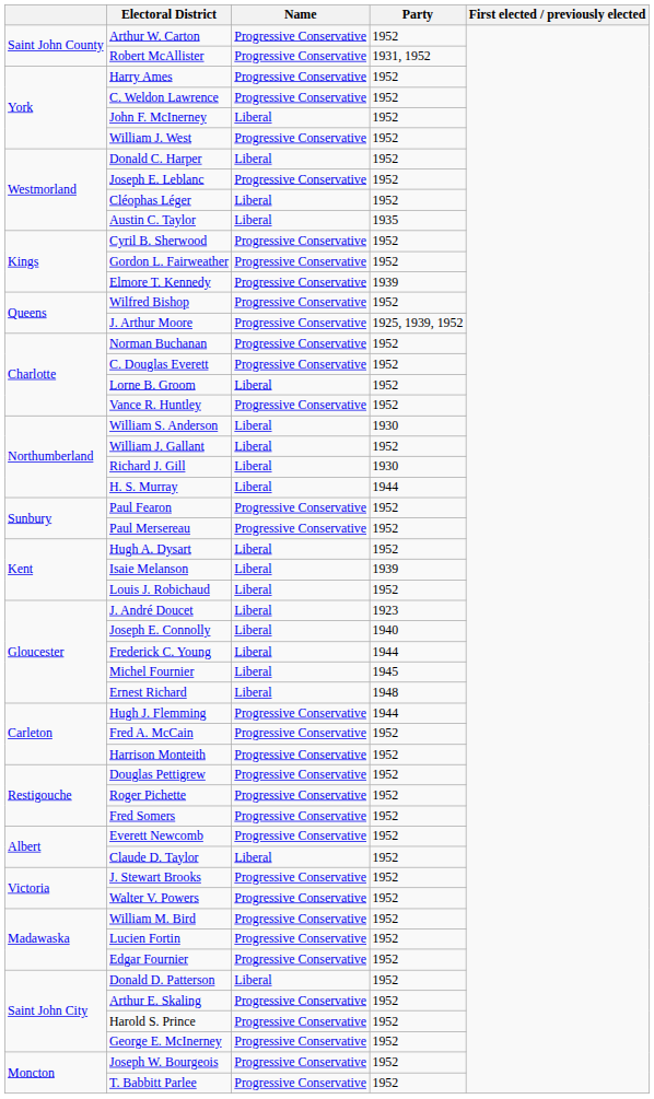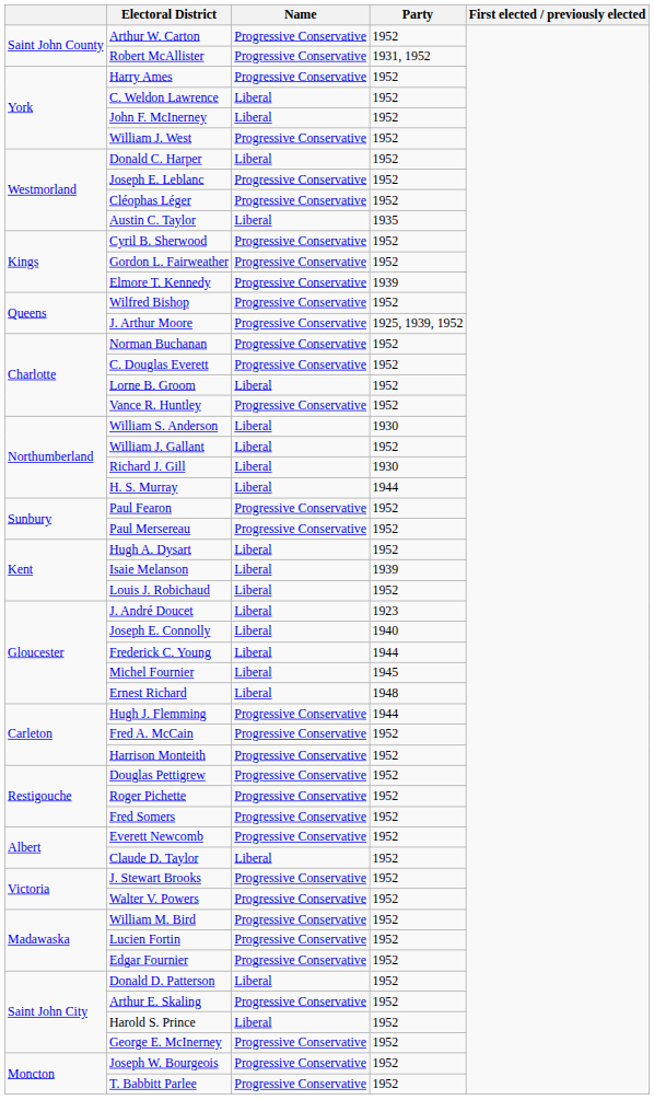C. Weldon Lawrence | Name: Progressive Conservative -> Liberal
Cléophas Léger | Name: Liberal -> Progressive Conservative
Harold S. Prince | Name: Progressive Conservative -> Liberal
